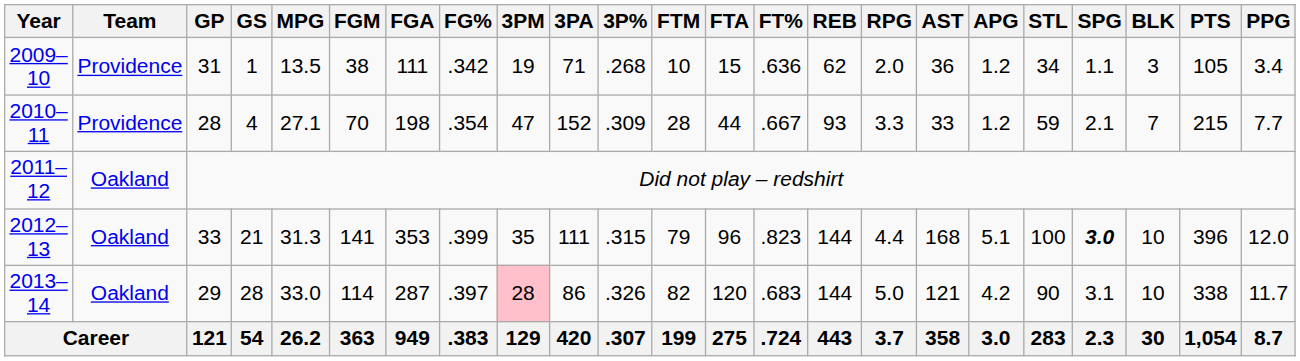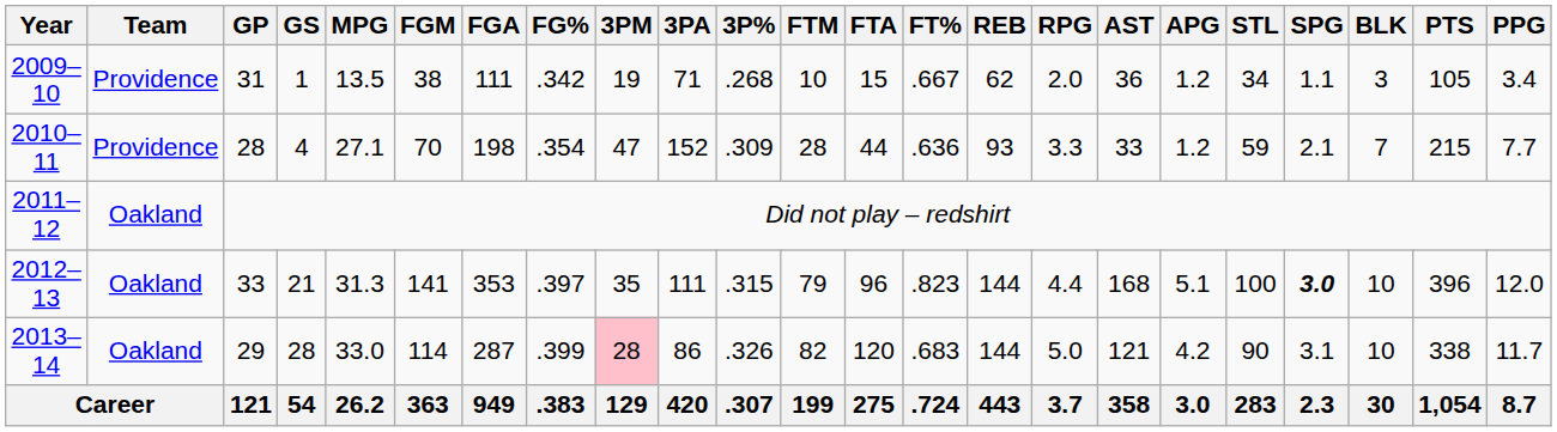2009–10 | FT%: .636 -> .667
2010–11 | FT%: .667 -> .636
2012–13 | FG%: .399 -> .397
2013–14 | FG%: .397 -> .399
